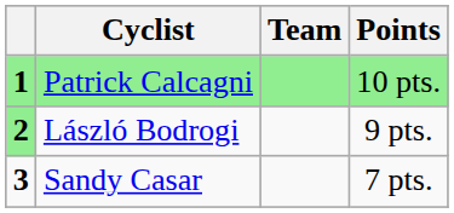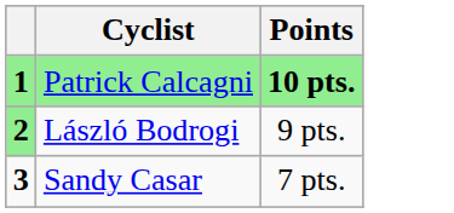- column: Team
Patrick Calcagni | Points: normal -> bold
